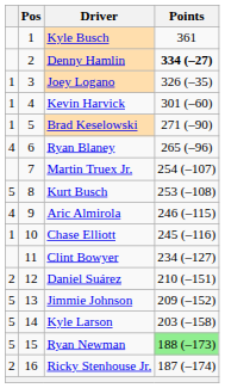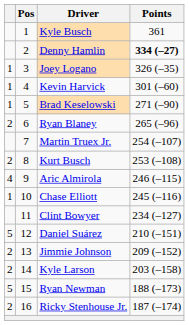Ryan Blaney | column 1: 4 -> 2
Kurt Busch | column 1: 5 -> 2
Daniel Suárez | column 1: 2 -> 5
Jimmie Johnson | column 1: 5 -> 2
Kyle Larson | column 1: 5 -> 2
Ryan Newman | Points: lightgreen background -> no background
